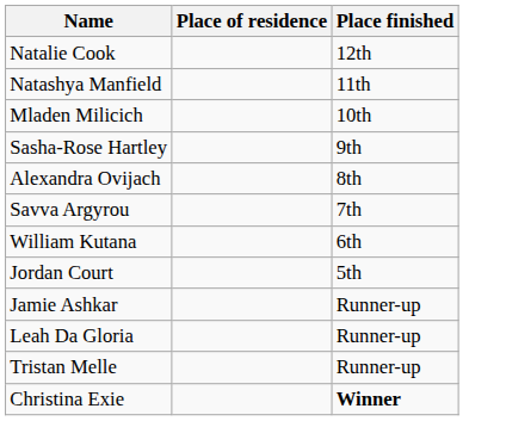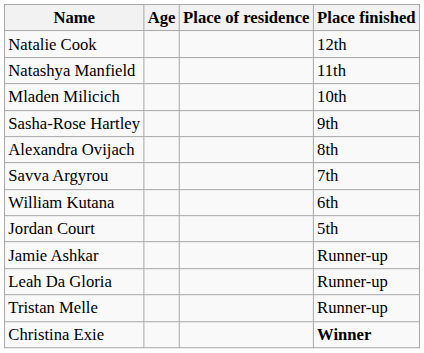+ column: Age
